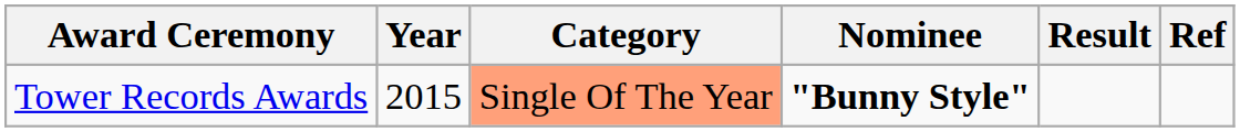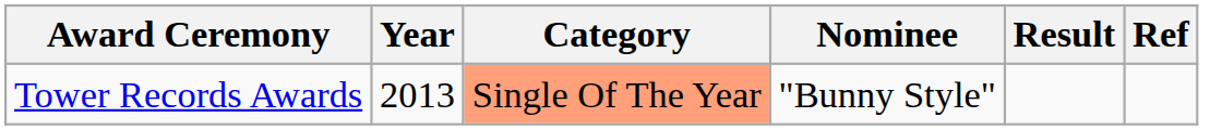Tower Records Awards | Year: 2015 -> 2013
Tower Records Awards | Nominee: bold -> normal
